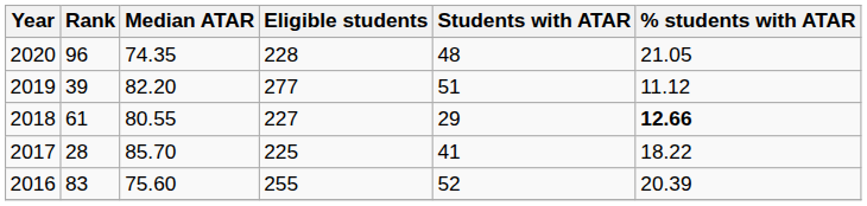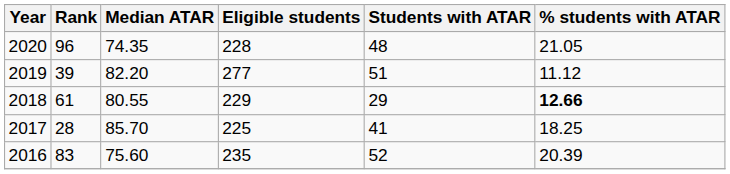2018 | Eligible students: 227 -> 229
2017 | % students with ATAR: 18.22 -> 18.25
2016 | Eligible students: 255 -> 235
